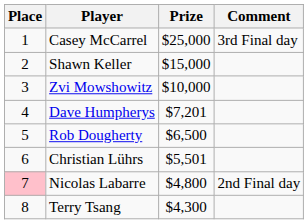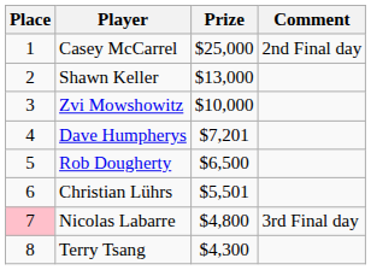Casey McCarrel | Comment: 3rd Final day -> 2nd Final day
Shawn Keller | Prize: $15,000 -> $13,000
Nicolas Labarre | Comment: 2nd Final day -> 3rd Final day
